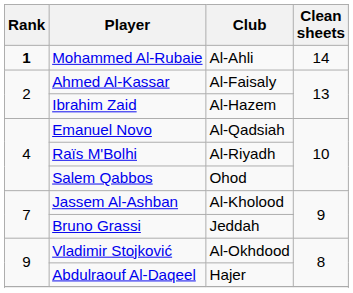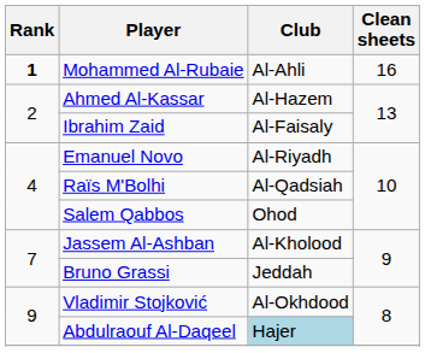Mohammed Al-Rubaie | Clean sheets: 14 -> 16
Ahmed Al-Kassar | Club: Al-Faisaly -> Al-Hazem
Ibrahim Zaid | Club: Al-Hazem -> Al-Faisaly
Emanuel Novo | Club: Al-Qadsiah -> Al-Riyadh
Raïs M'Bolhi | Club: Al-Riyadh -> Al-Qadsiah
Abdulraouf Al-Daqeel | Club: no background -> lightblue background
